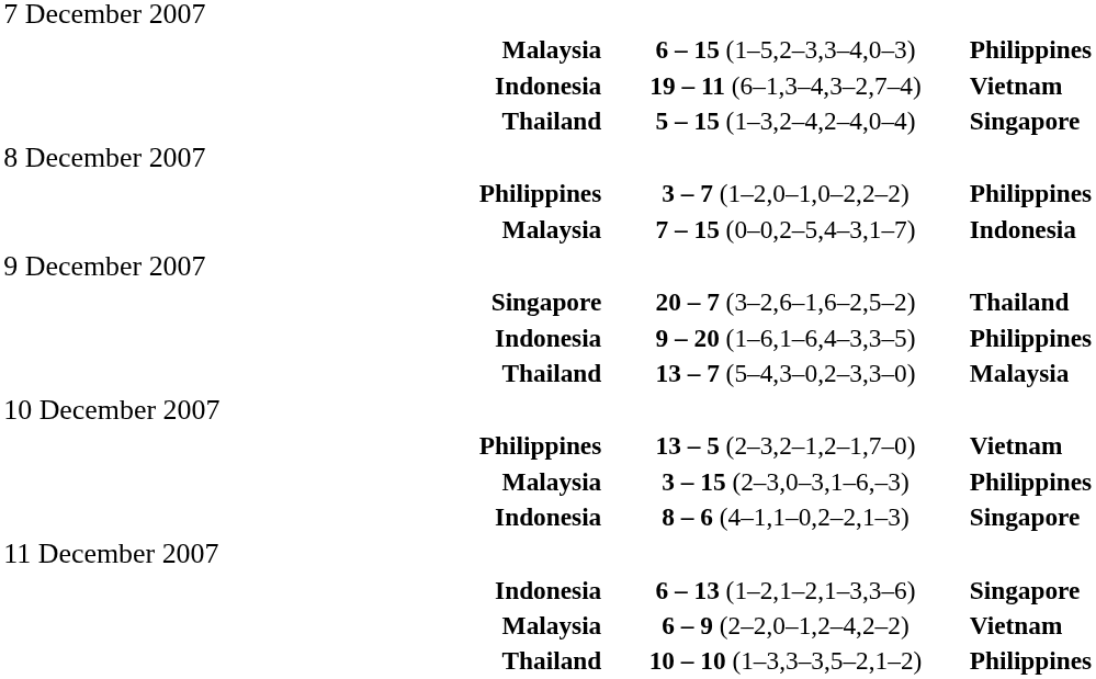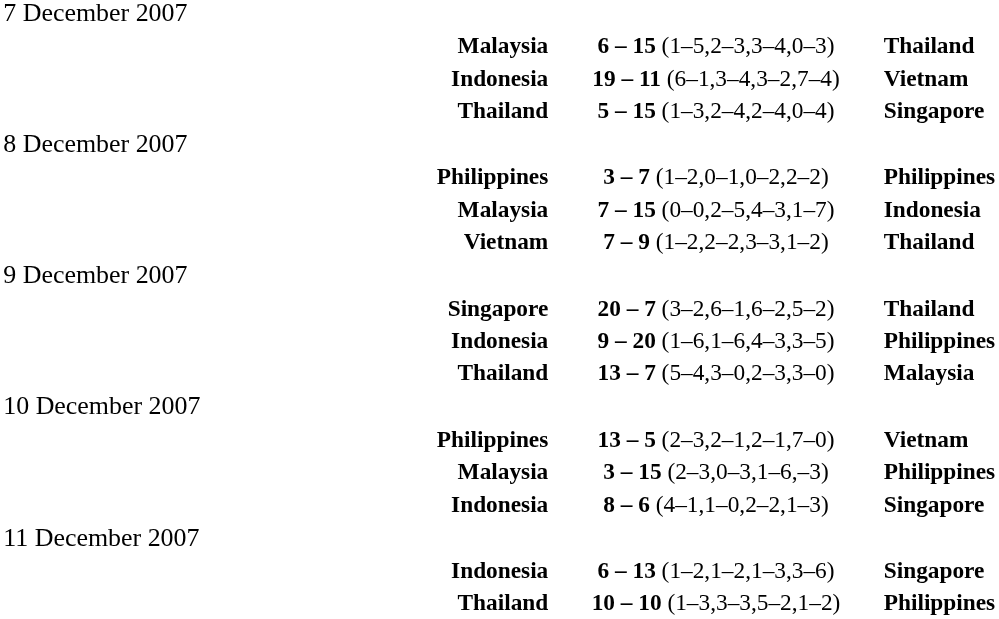6 – 15 (1–5,2–3,3–4,0–3) | column 3: Philippines -> Thailand
+ row: Vietnam | 7 – 9 (1–2,2–2,3–3,1–2) | Thailand
- row: Malaysia | 6 – 9 (2–2,0–1,2–4,2–2) | Vietnam
